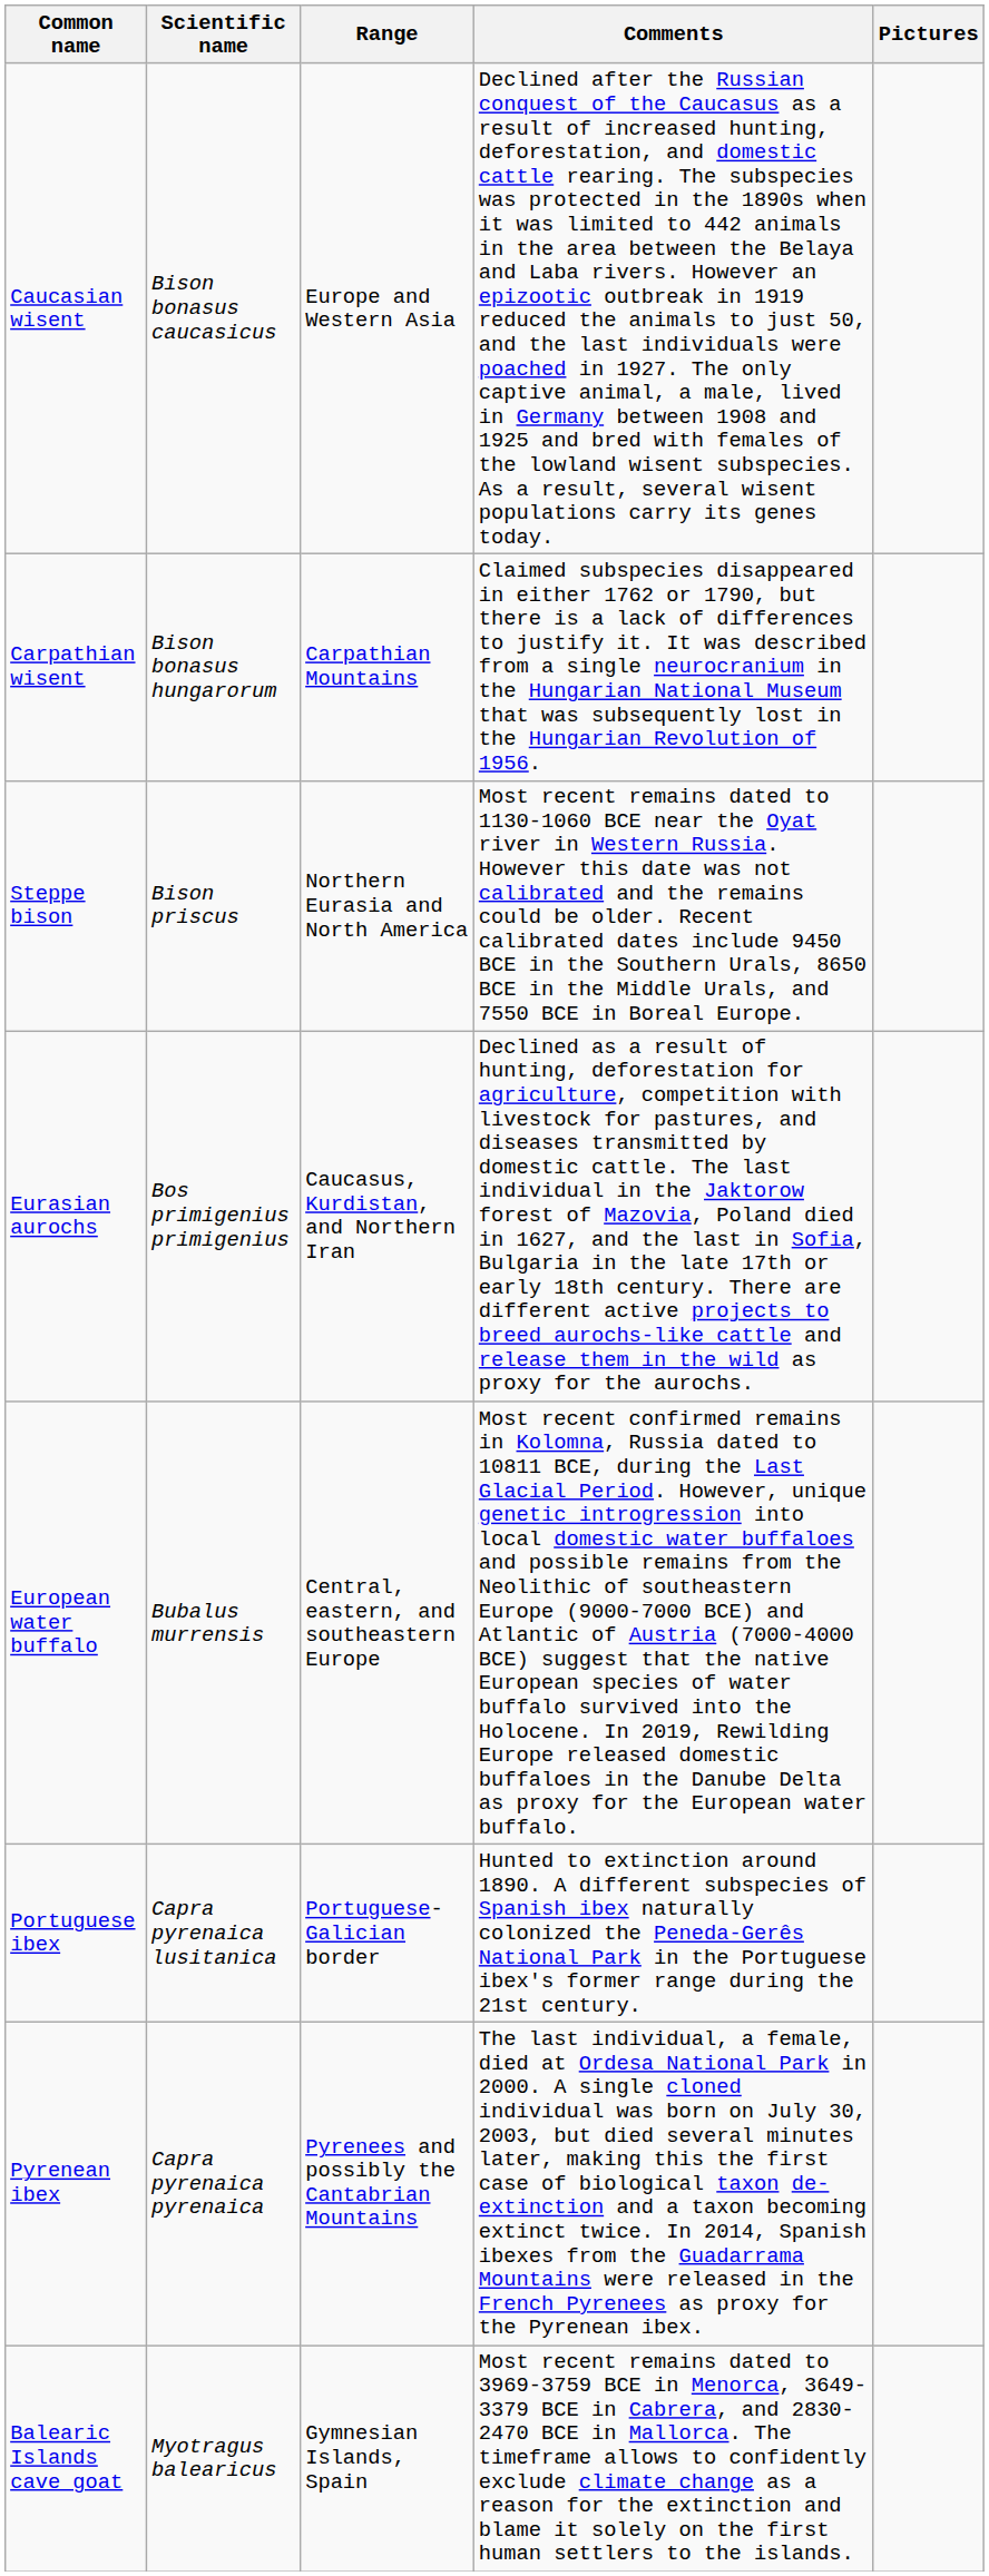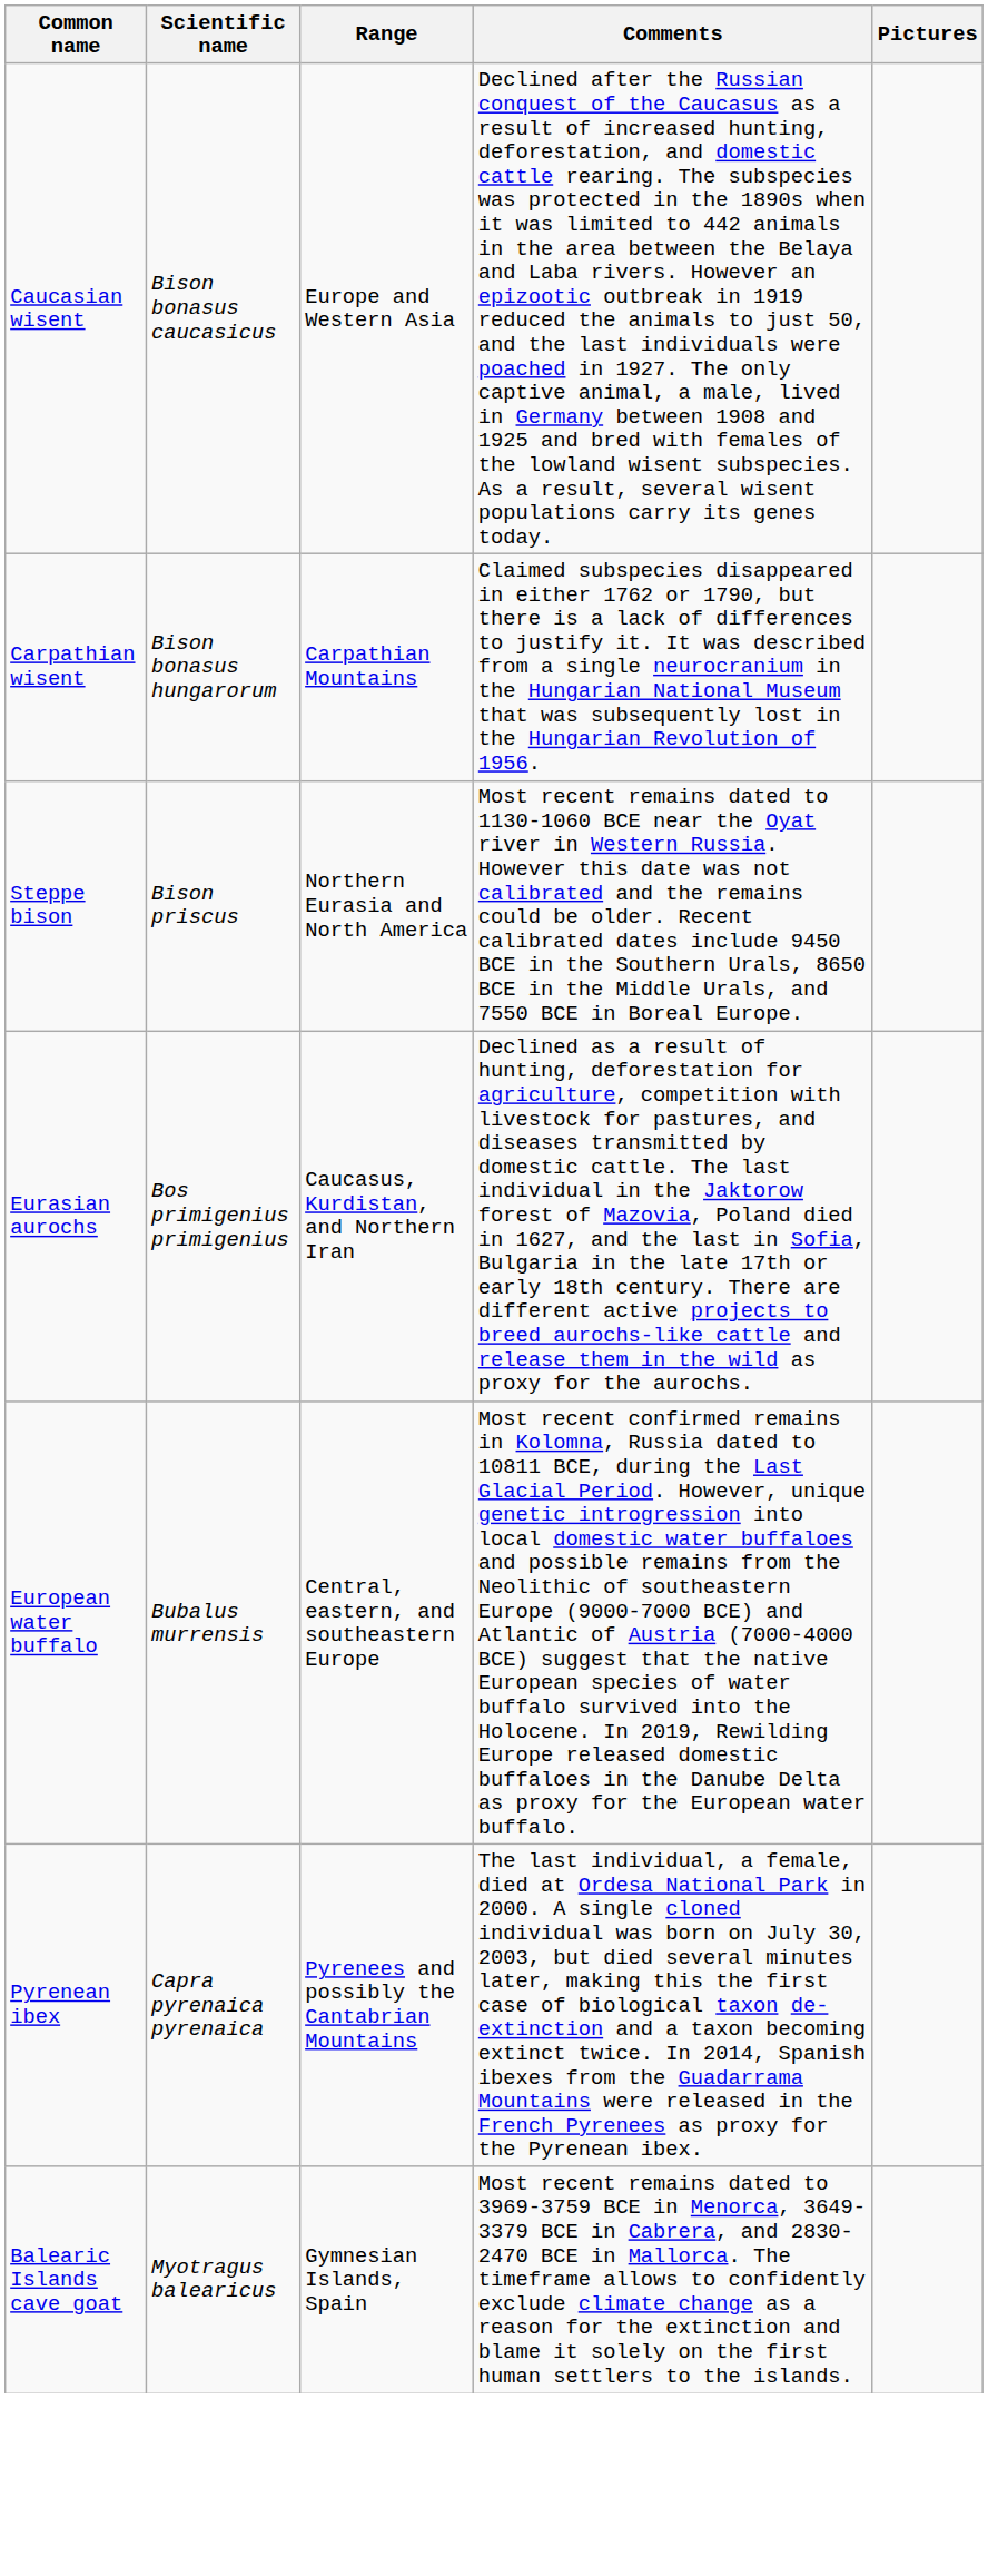- row: Portuguese ibex | Capra pyrenaica lusitanica | Portuguese-Galician border | Hunted to extinction around 1890. A different subspecies of Spanish ibex naturally colonized the Peneda-Gerês National Park in the Portuguese ibex's former range during the 21st century.
